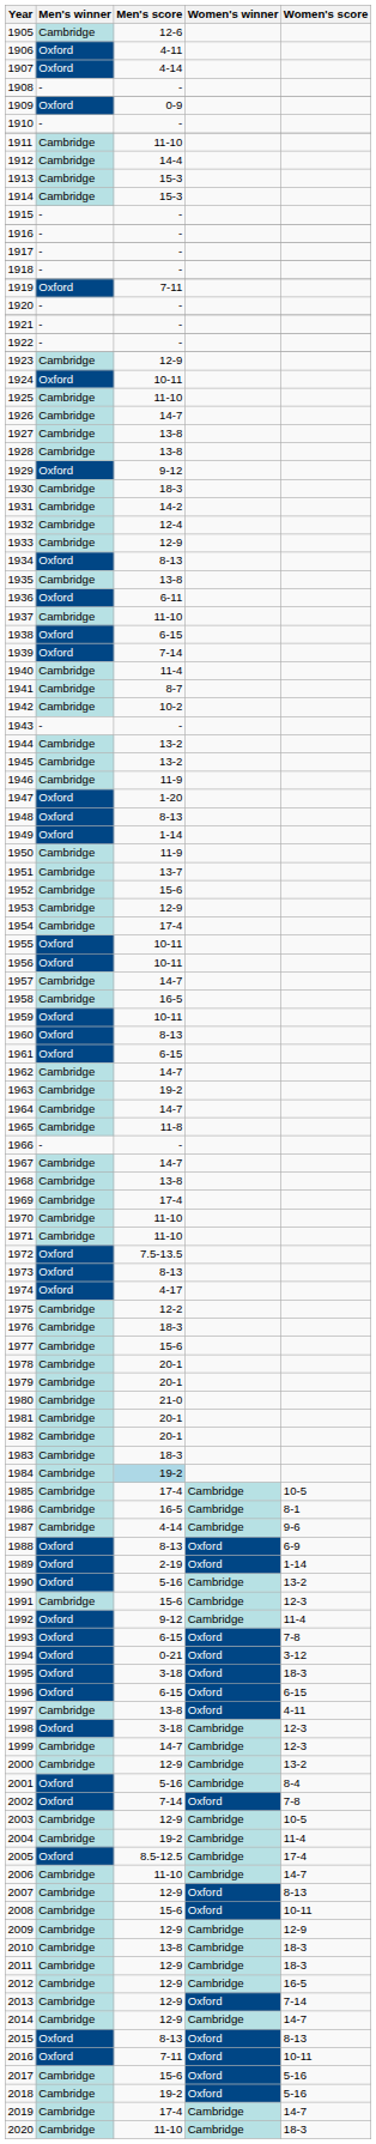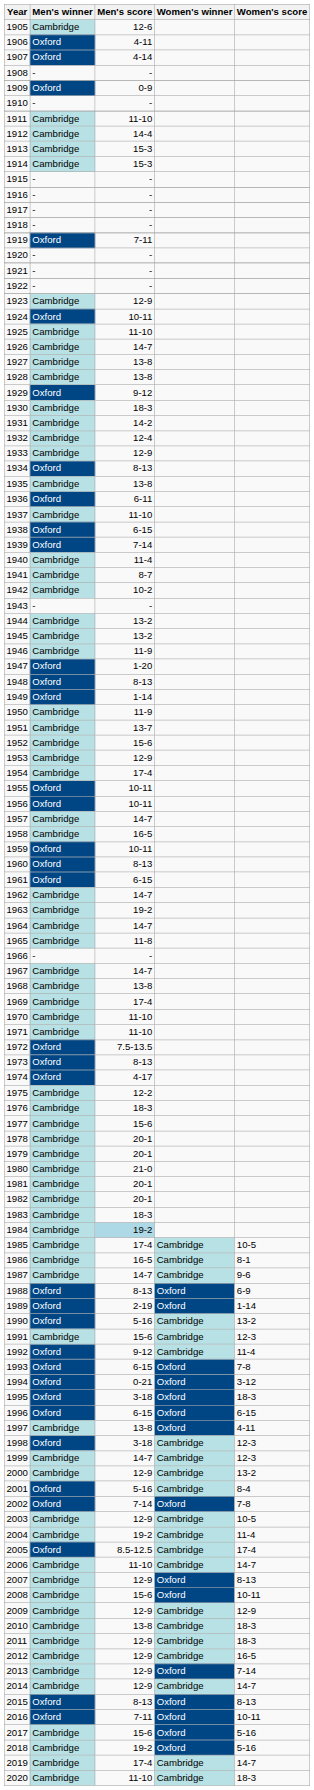1987 | Men's score: 4-14 -> 14-7
